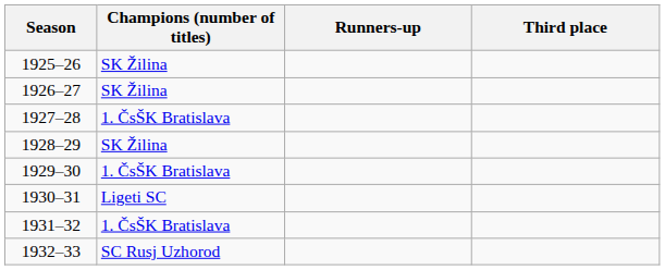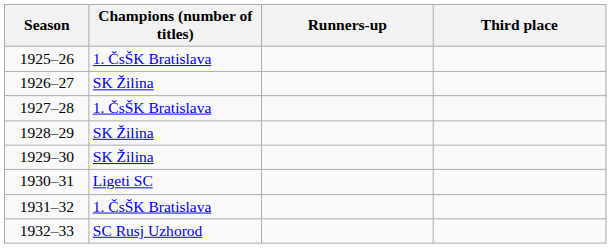1925–26 | Champions (number of titles): SK Žilina -> 1. ČsŠK Bratislava
1929–30 | Champions (number of titles): 1. ČsŠK Bratislava -> SK Žilina
